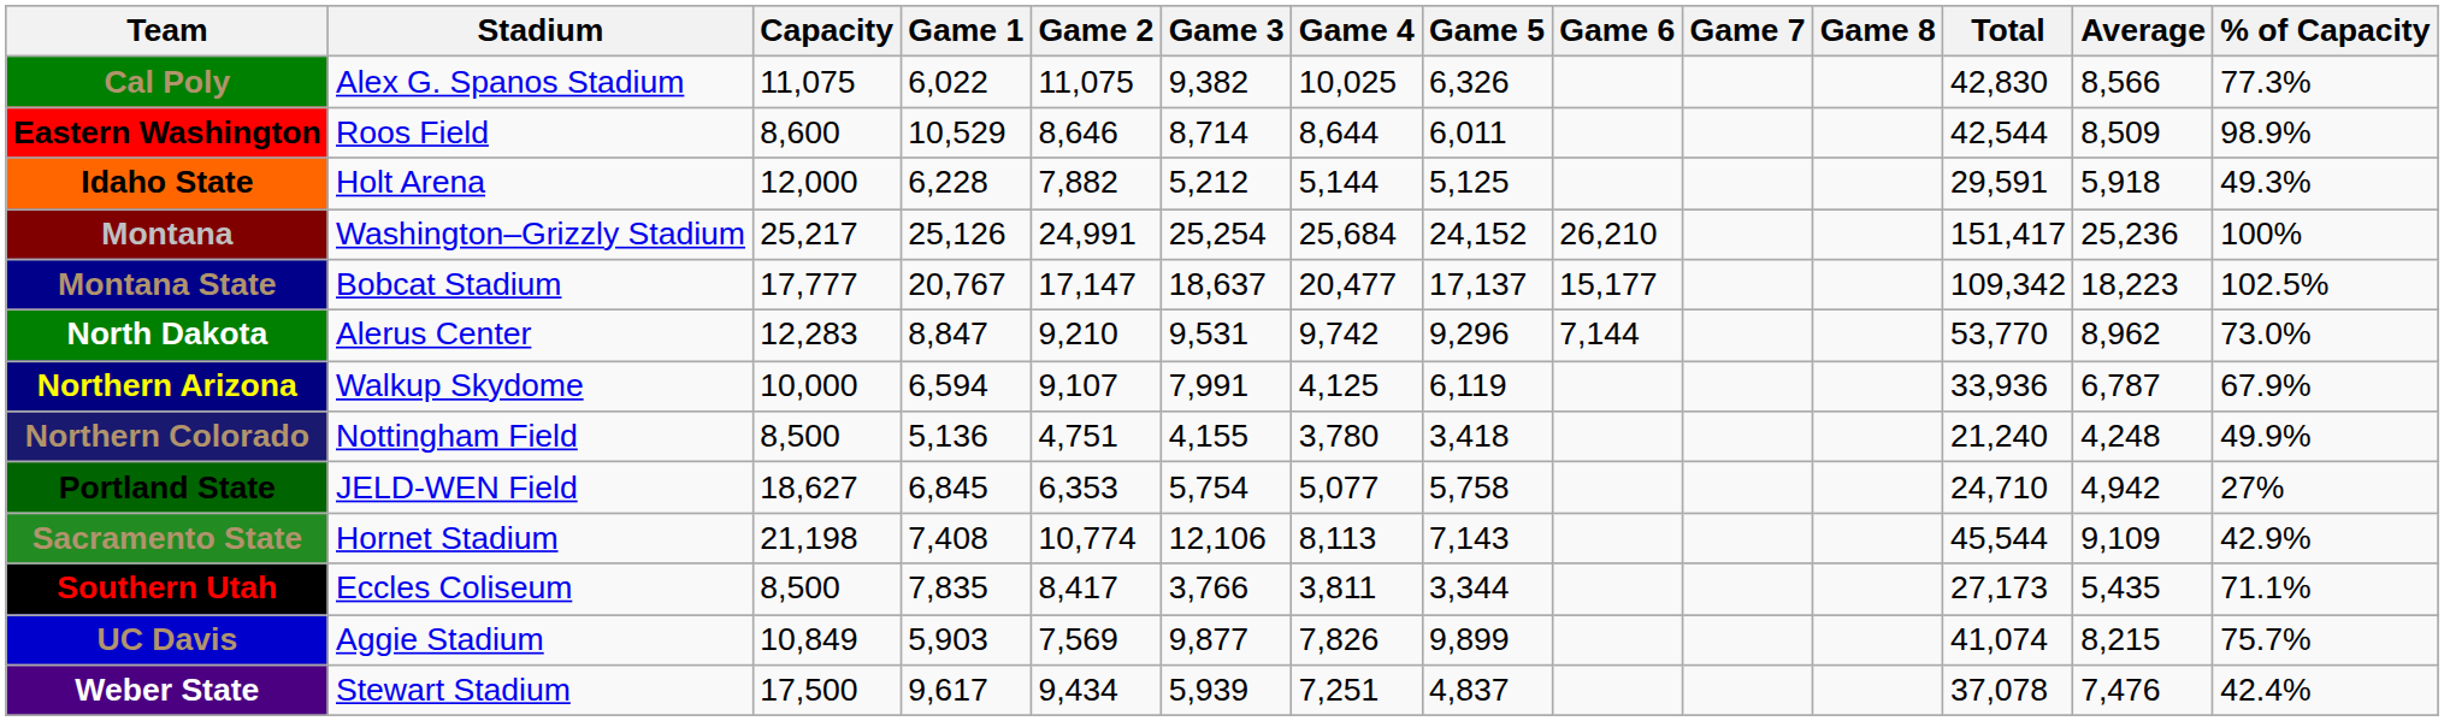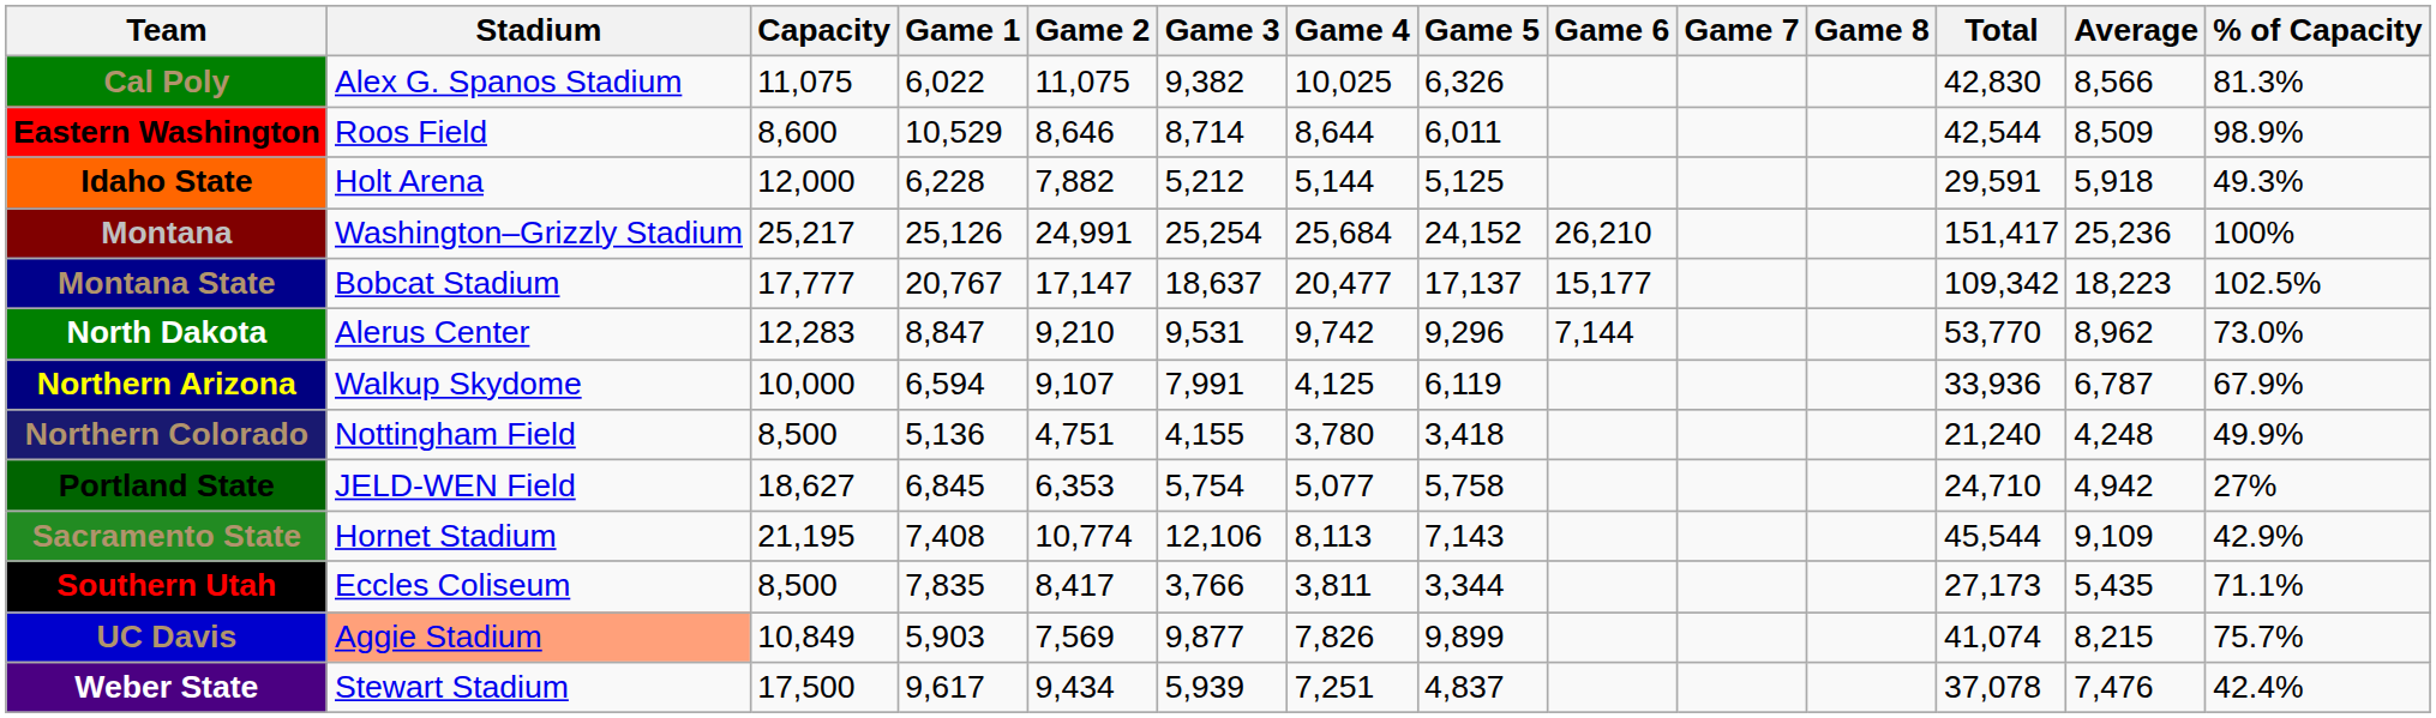Cal Poly | % of Capacity: 77.3% -> 81.3%
Sacramento State | Capacity: 21,198 -> 21,195
UC Davis | Stadium: no background -> lightsalmon background
